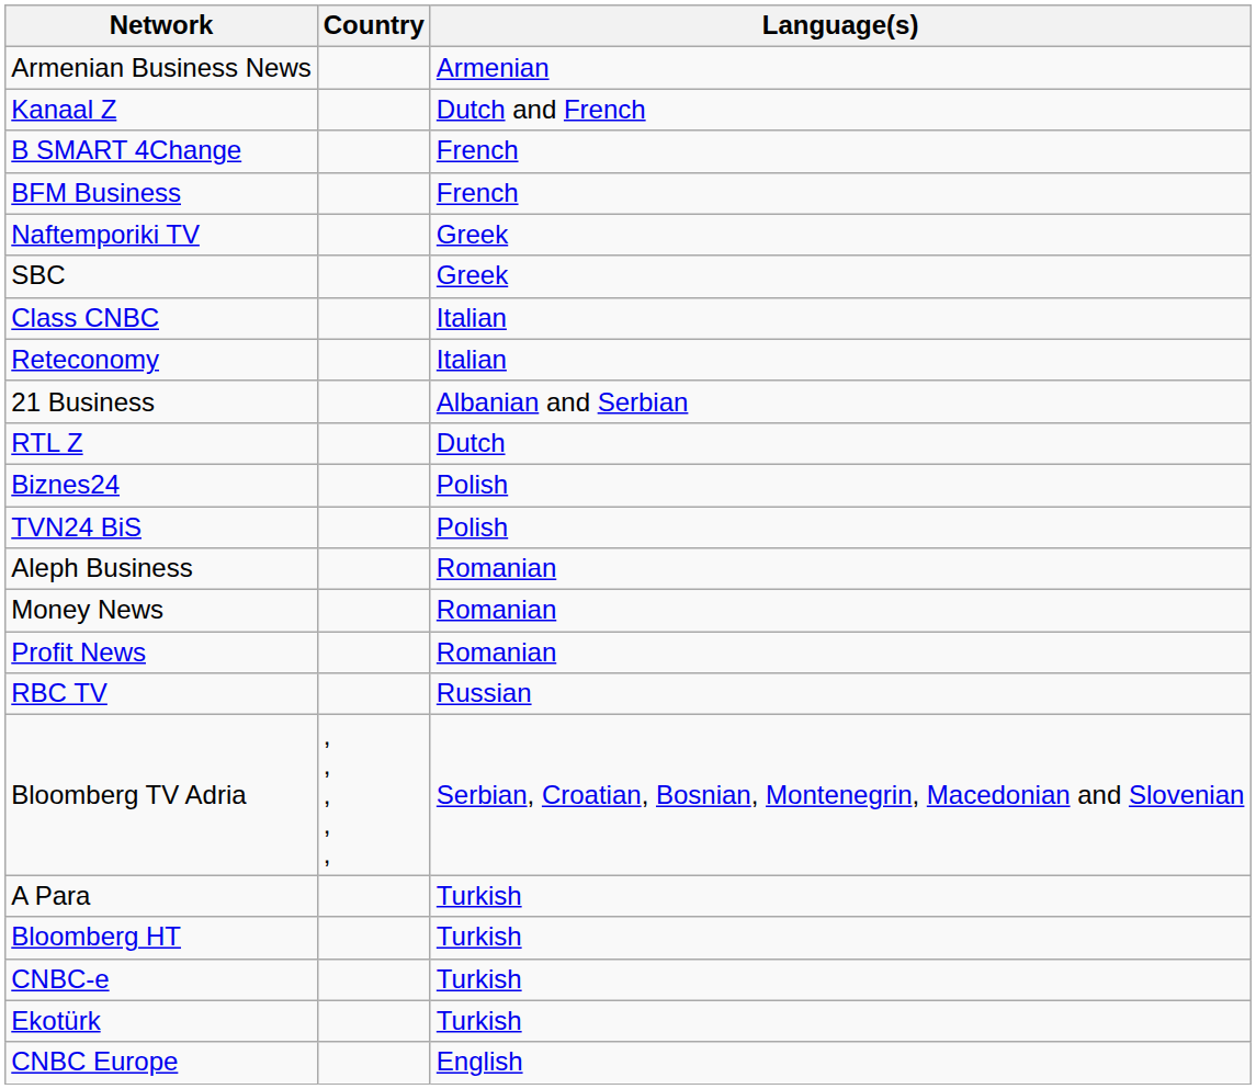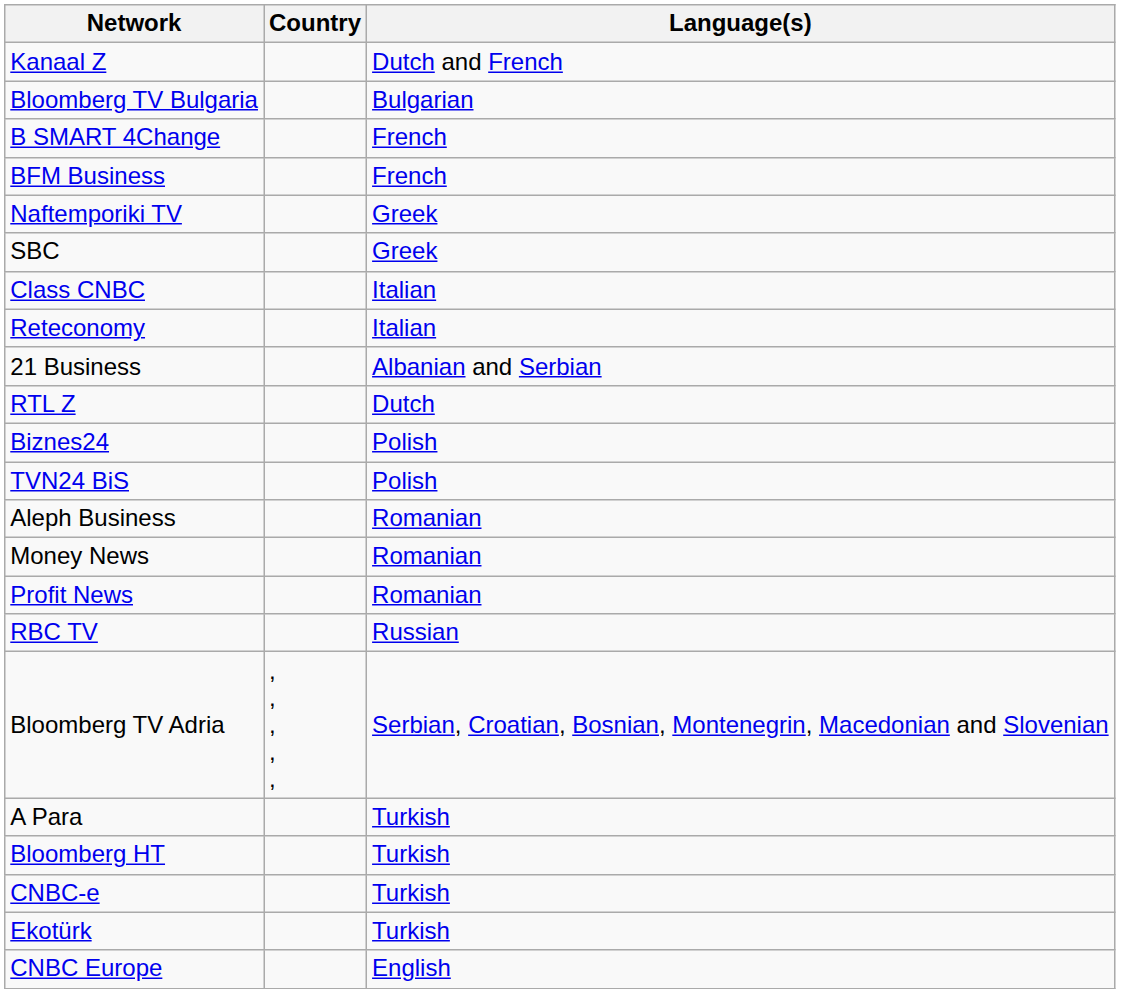- row: Armenian Business News | Armenian
+ row: Bloomberg TV Bulgaria | Bulgarian
